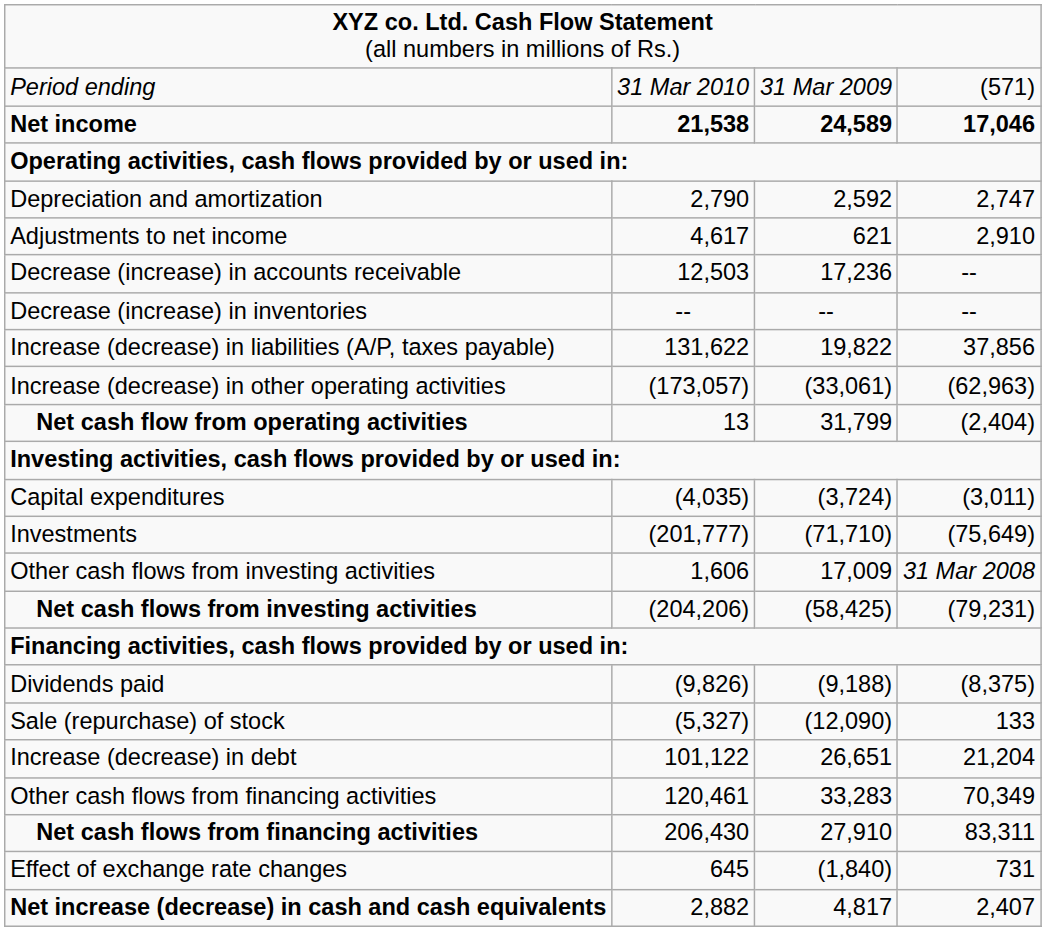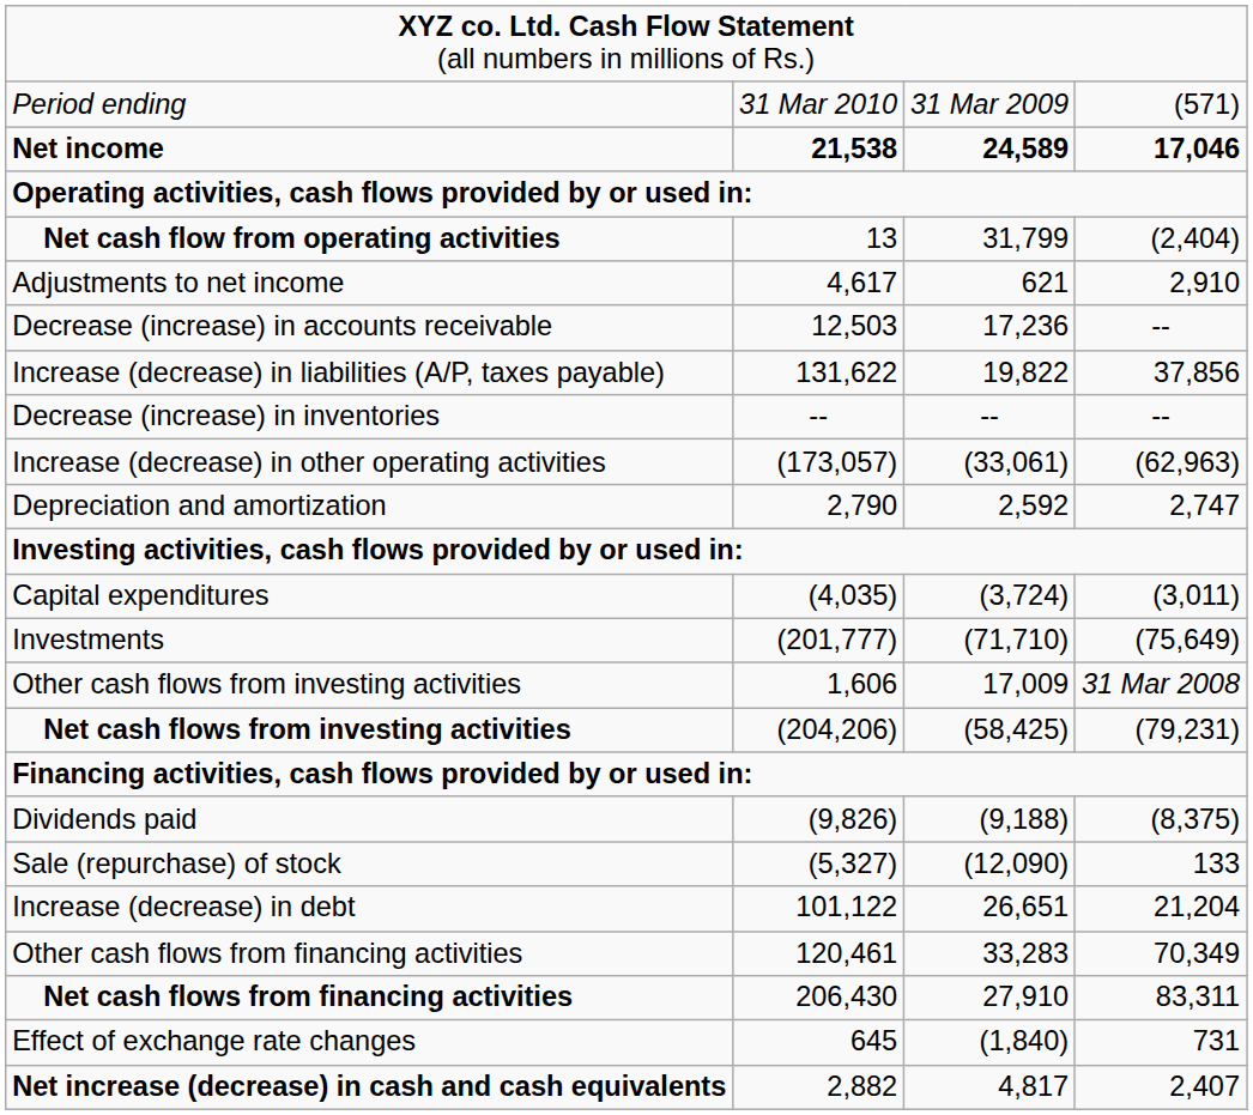rows swapped: Depreciation and amortization <-> Net cash flow from operating activities
rows swapped: Increase (decrease) in liabilities (A/P, taxes payable) <-> Decrease (increase) in inventories
